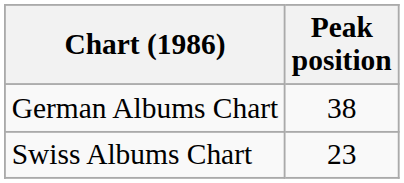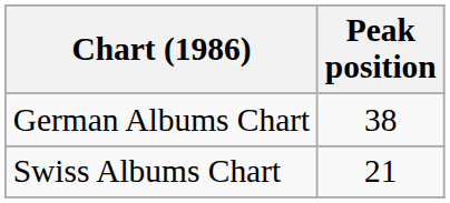Swiss Albums Chart | Peak position: 23 -> 21
